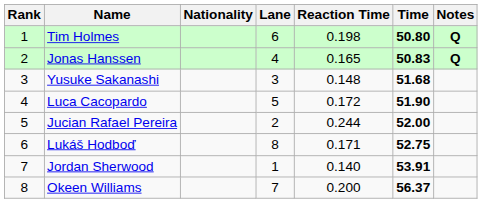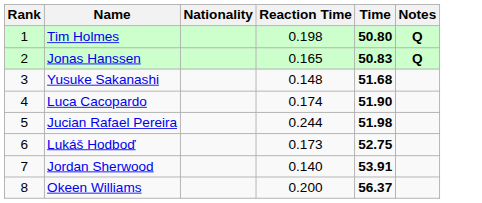- column: Lane | 6 | 4 | 3 | 5 | 2 | 8 | 1 | 7
Luca Cacopardo | Reaction Time: 0.172 -> 0.174
Jucian Rafael Pereira | Time: 52.00 -> 51.98
Lukáš Hodboď | Reaction Time: 0.171 -> 0.173
